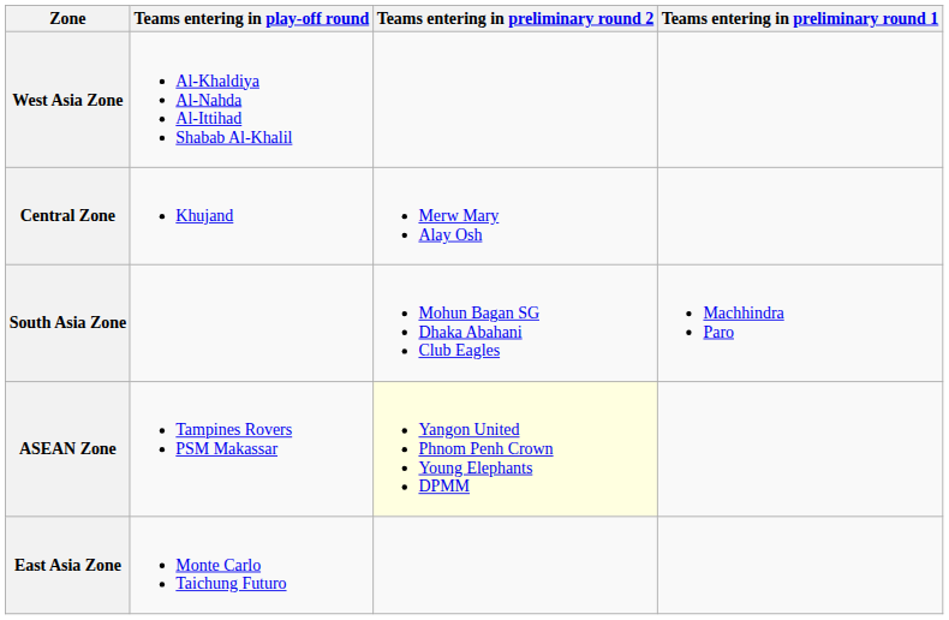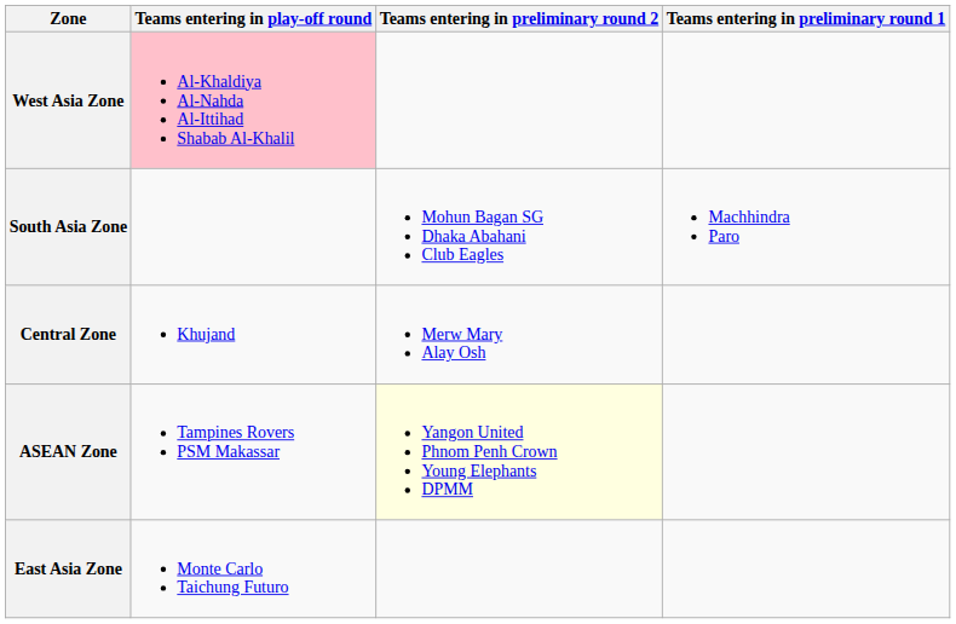West Asia Zone | Teams entering in play-off round: no background -> pink background
rows swapped: South Asia Zone <-> Central Zone
